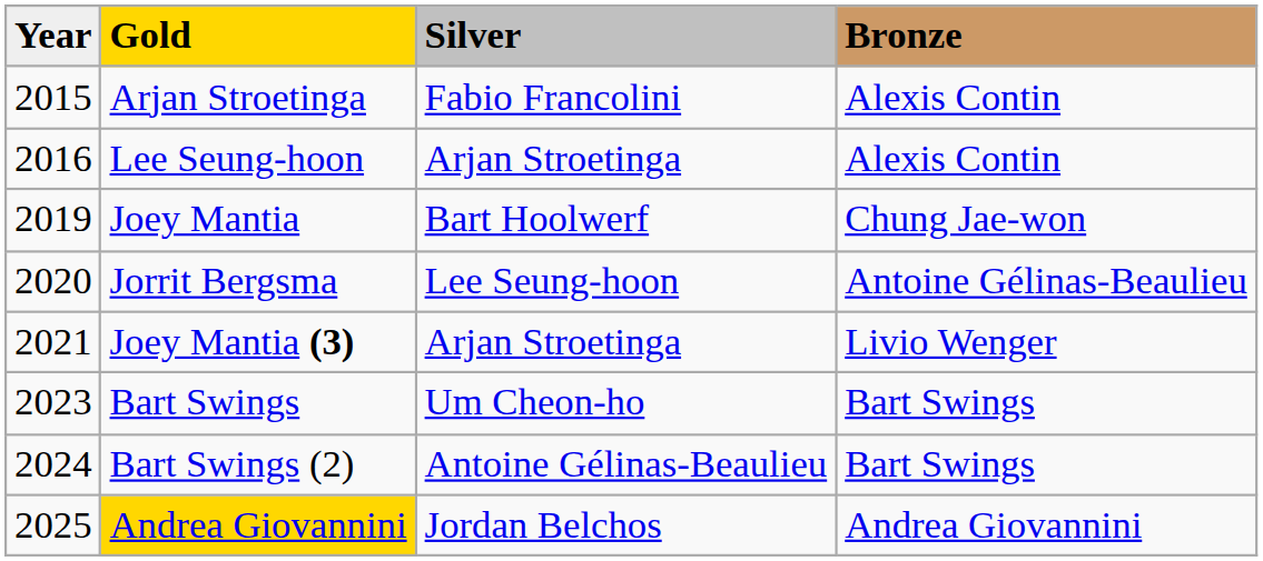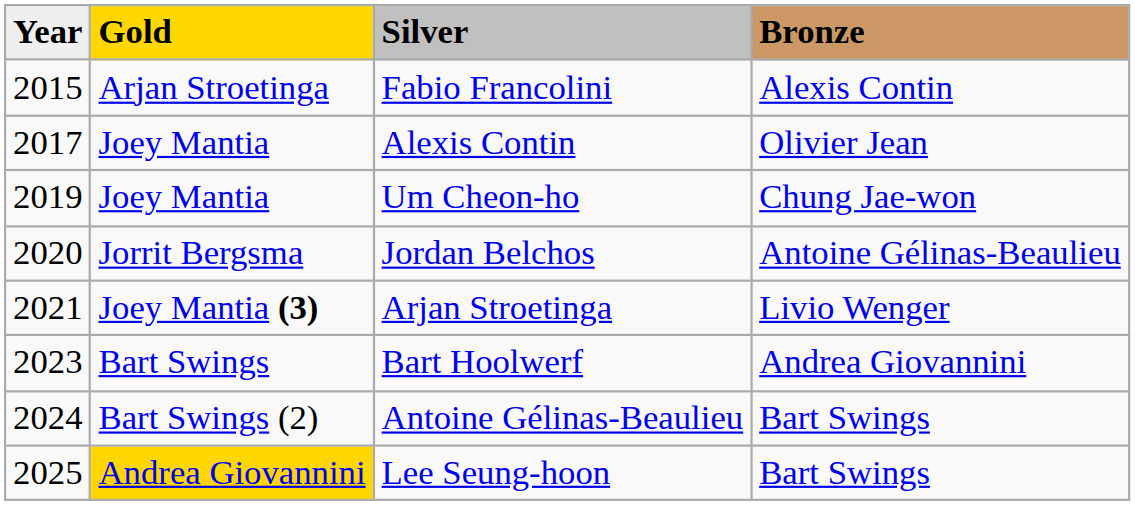- row: 2016 | Lee Seung-hoon | Arjan Stroetinga | Alexis Contin
+ row: 2017 | Joey Mantia | Alexis Contin | Olivier Jean
2019 | Silver: Bart Hoolwerf -> Um Cheon-ho
2020 | Silver: Lee Seung-hoon -> Jordan Belchos
2023 | Silver: Um Cheon-ho -> Bart Hoolwerf
2023 | Bronze: Bart Swings -> Andrea Giovannini
2025 | Silver: Jordan Belchos -> Lee Seung-hoon
2025 | Bronze: Andrea Giovannini -> Bart Swings
